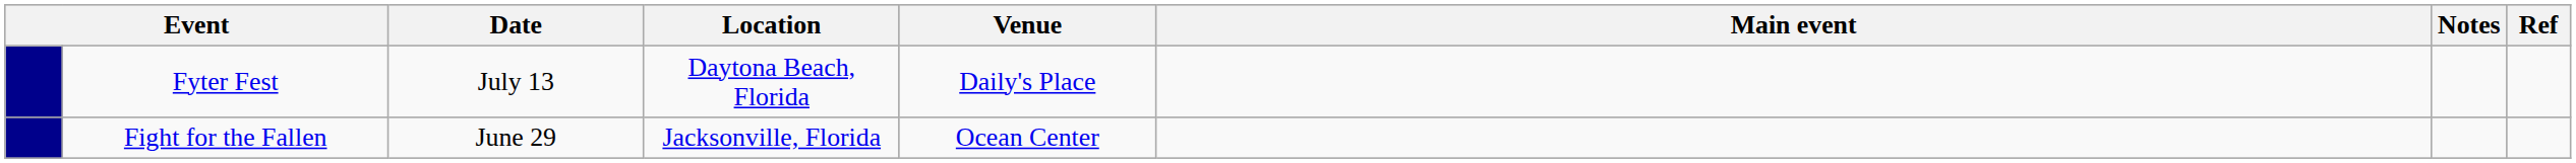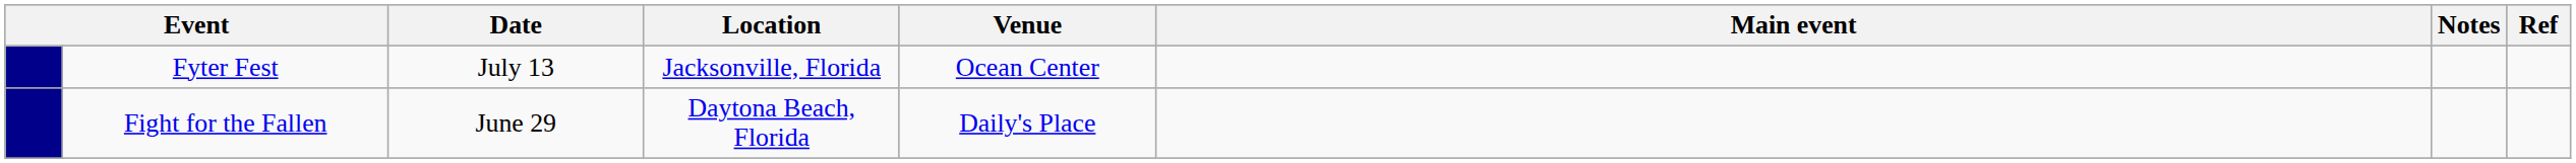Fyter Fest | Location: Daytona Beach, Florida -> Jacksonville, Florida
Fyter Fest | Venue: Daily's Place -> Ocean Center
Fight for the Fallen | Location: Jacksonville, Florida -> Daytona Beach, Florida
Fight for the Fallen | Venue: Ocean Center -> Daily's Place
